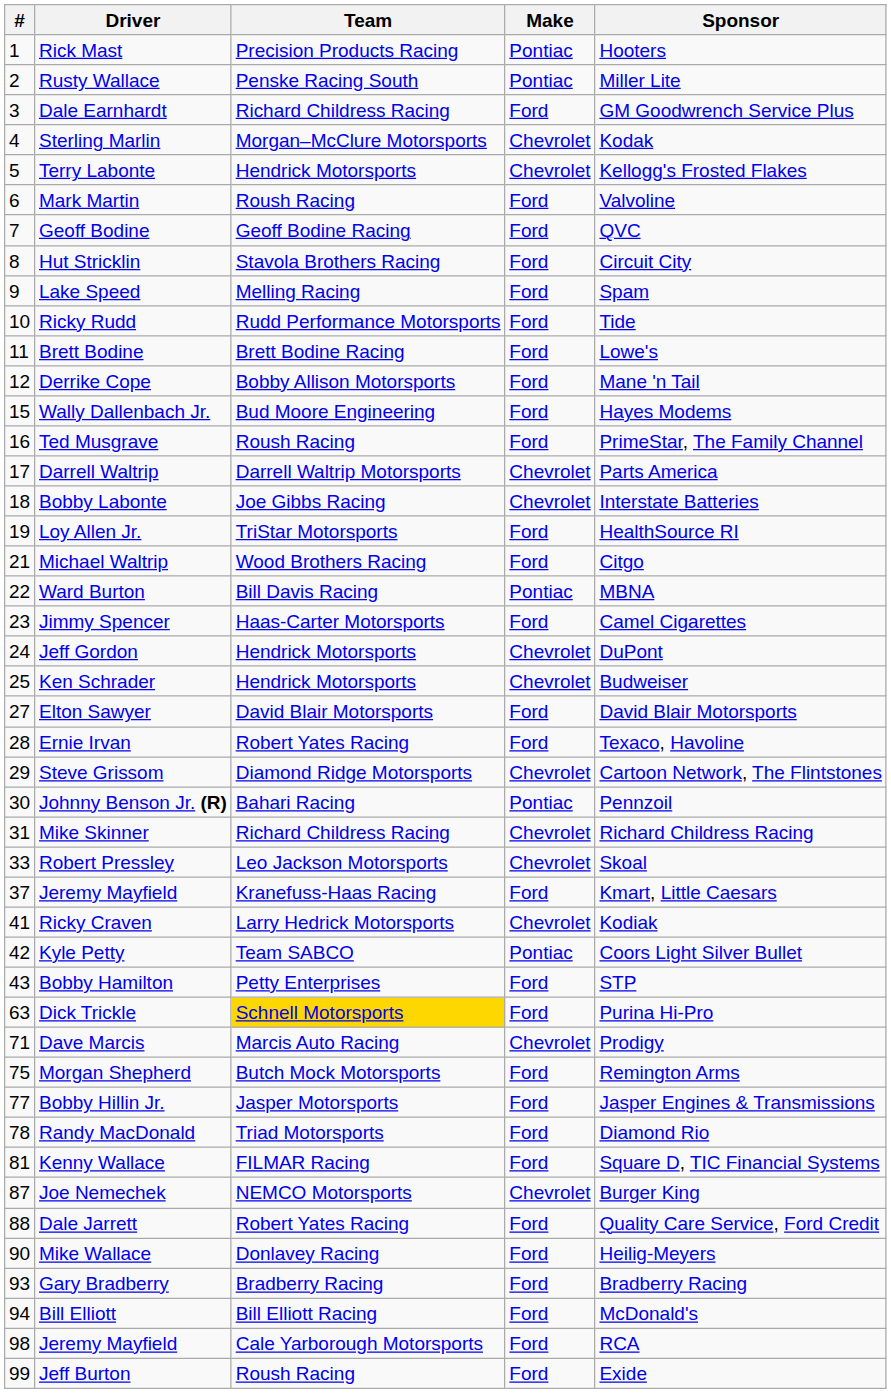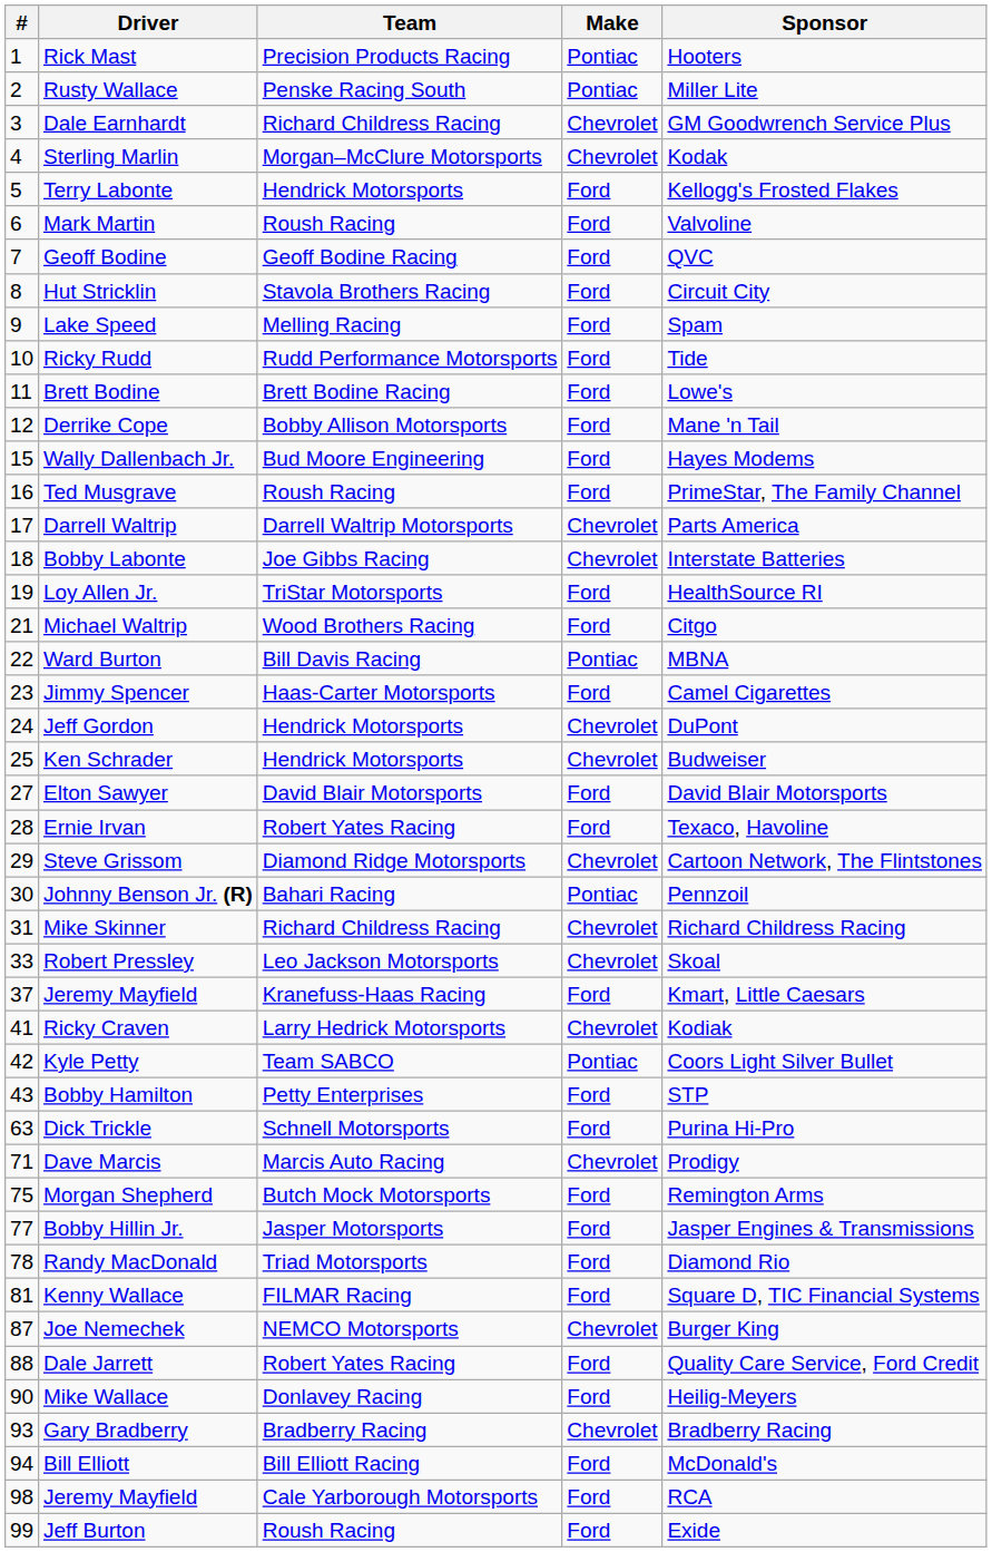Dale Earnhardt | Make: Ford -> Chevrolet
Terry Labonte | Make: Chevrolet -> Ford
Dick Trickle | Team: gold background -> no background
Gary Bradberry | Make: Ford -> Chevrolet
